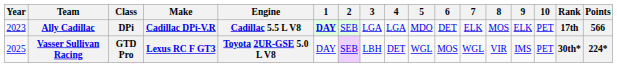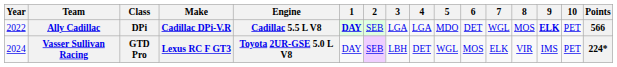- column: Rank | 17th | 30th*
Ally Cadillac | Year: 2023 -> 2022
Ally Cadillac | 7: ELK -> WGL
Ally Cadillac | 9: normal -> bold
Vasser Sullivan Racing | Year: 2025 -> 2024
Vasser Sullivan Racing | 7: WGL -> ELK
